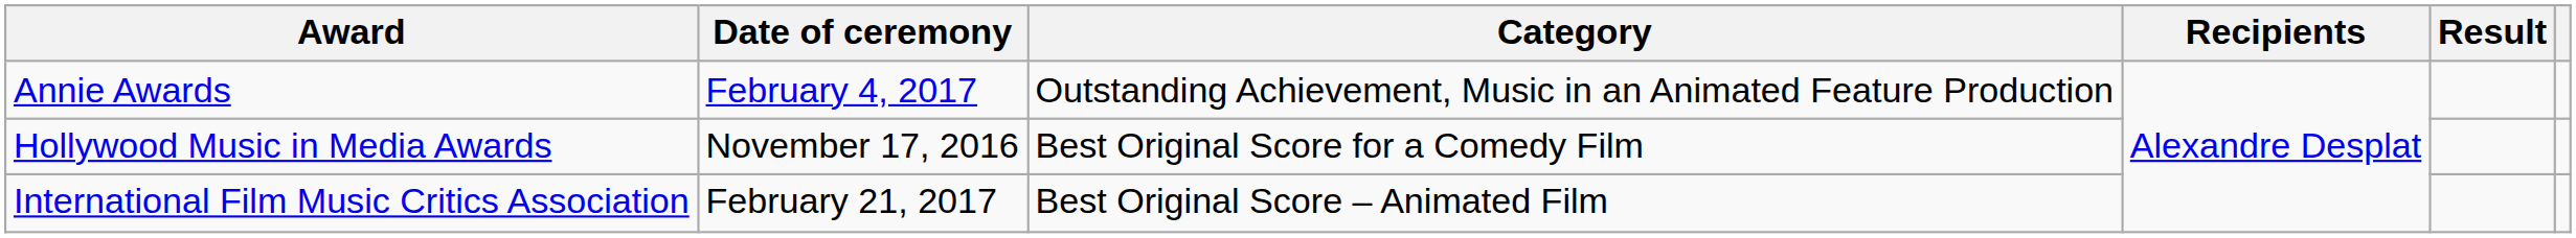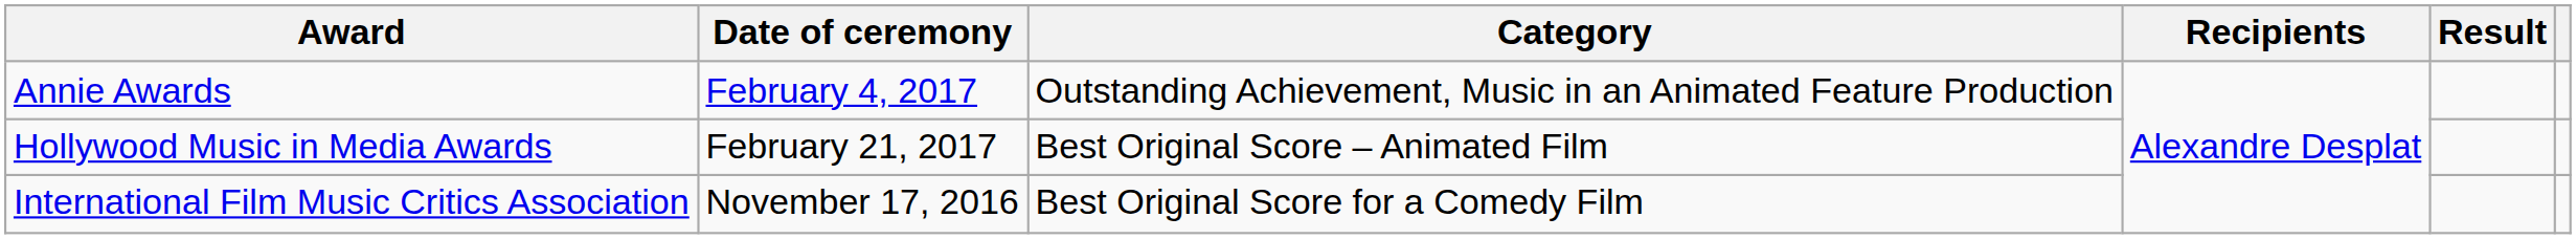Hollywood Music in Media Awards | Date of ceremony: November 17, 2016 -> February 21, 2017
Hollywood Music in Media Awards | Category: Best Original Score for a Comedy Film -> Best Original Score – Animated Film
International Film Music Critics Association | Date of ceremony: February 21, 2017 -> November 17, 2016
International Film Music Critics Association | Category: Best Original Score – Animated Film -> Best Original Score for a Comedy Film
